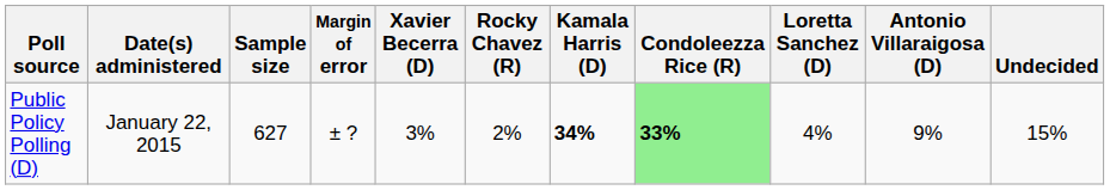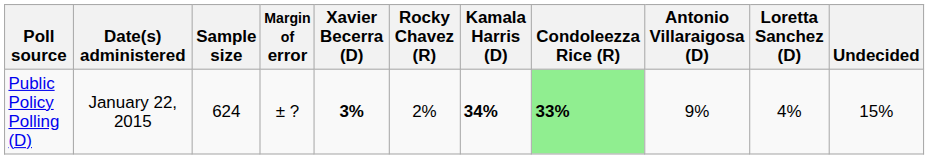columns swapped: Loretta Sanchez (D) <-> Antonio Villaraigosa (D)
Public Policy Polling (D) | Sample size: 627 -> 624
Public Policy Polling (D) | Xavier Becerra (D): normal -> bold
